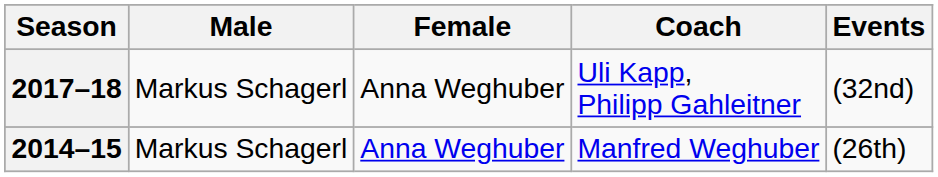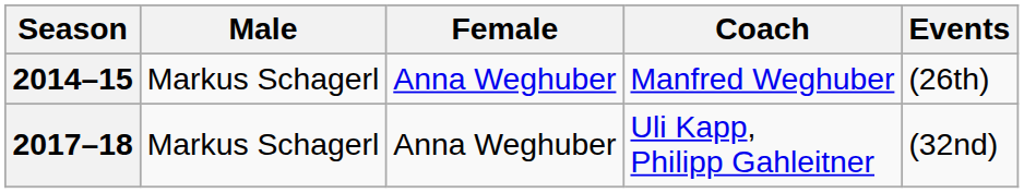rows swapped: 2014–15 <-> 2017–18
